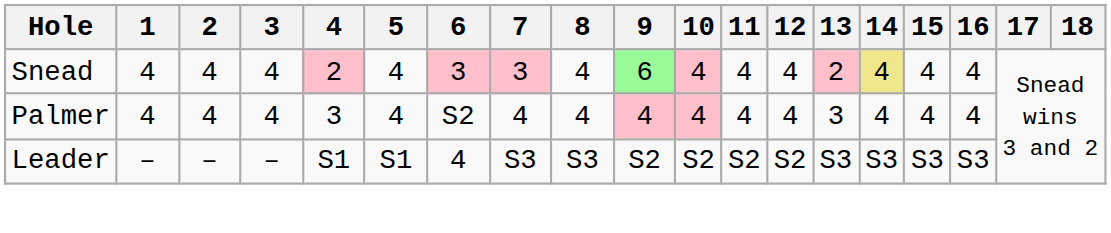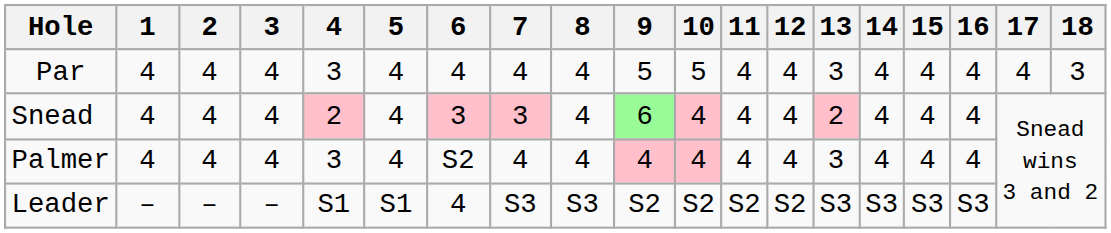+ row: Par | 4 | 4 | 4 | 3 | 4 | 4 | 4 | 4 | 5 | 5 | 4 | 4 | 3 | 4 | 4 | 4 | 4 | 3
Snead | 14: khaki background -> no background
